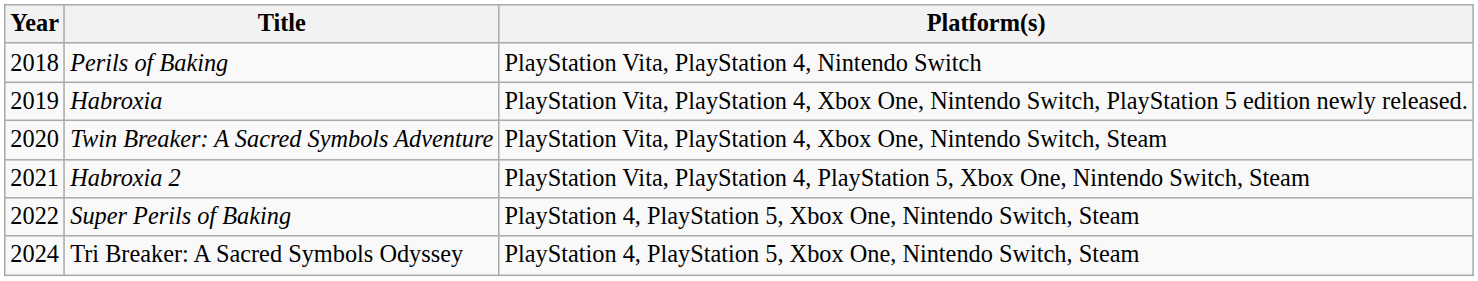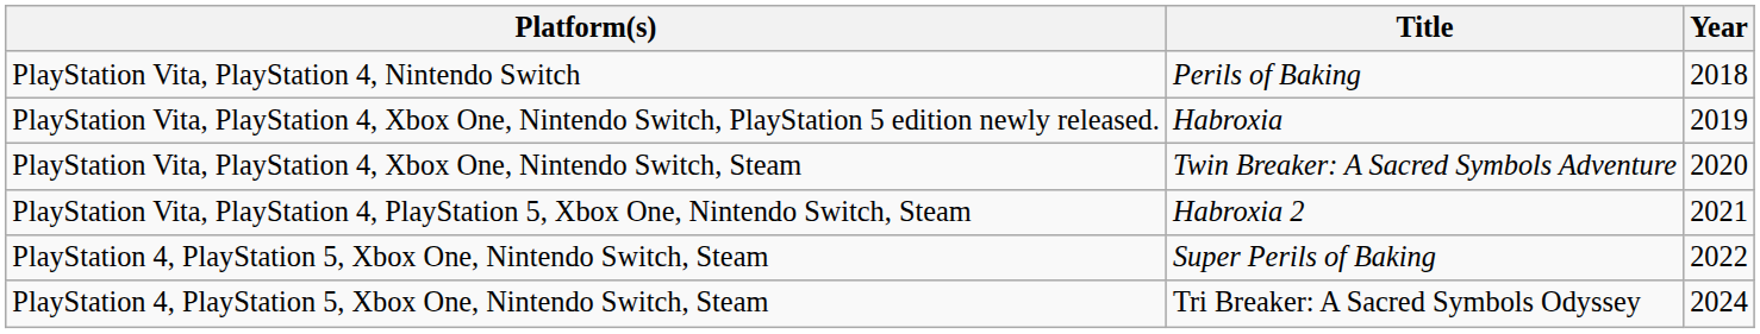columns swapped: Year <-> Platform(s)
